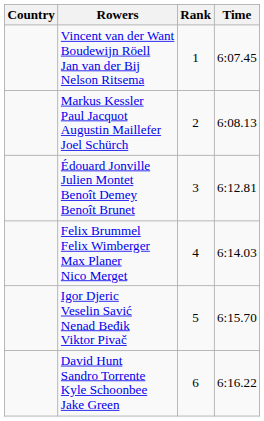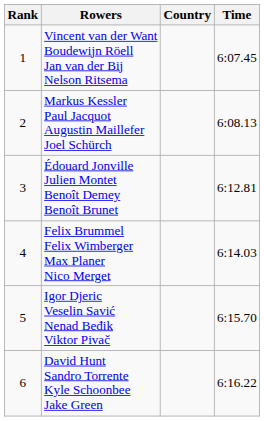columns swapped: Rank <-> Country
